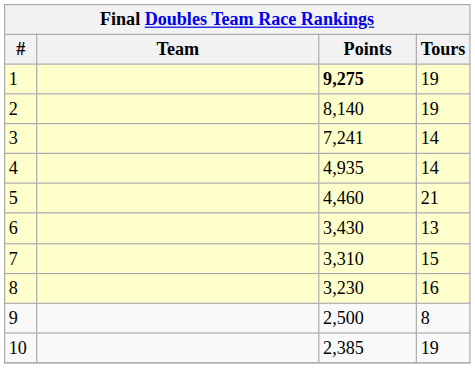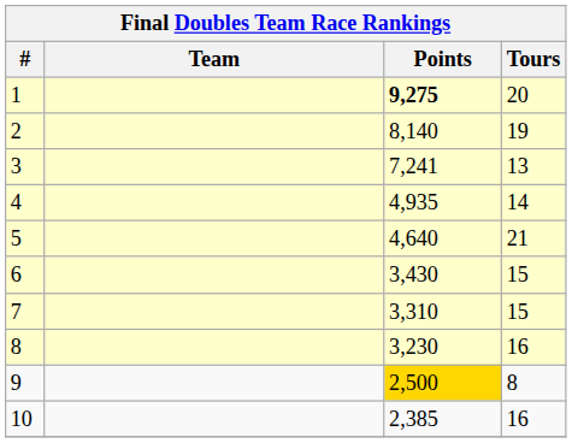1 | Tours: 19 -> 20
3 | Tours: 14 -> 13
5 | Points: 4,460 -> 4,640
6 | Tours: 13 -> 15
9 | Points: no background -> gold background
10 | Tours: 19 -> 16
